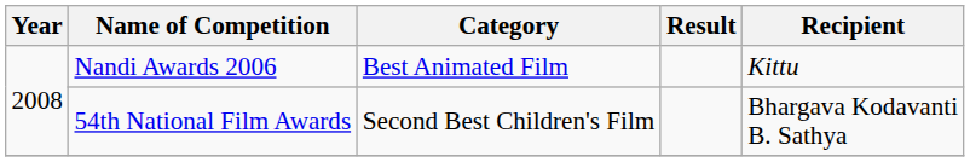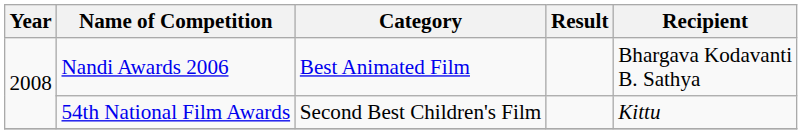Nandi Awards 2006 | Recipient: Kittu -> Bhargava Kodavanti B. Sathya
54th National Film Awards | Recipient: Bhargava Kodavanti B. Sathya -> Kittu
